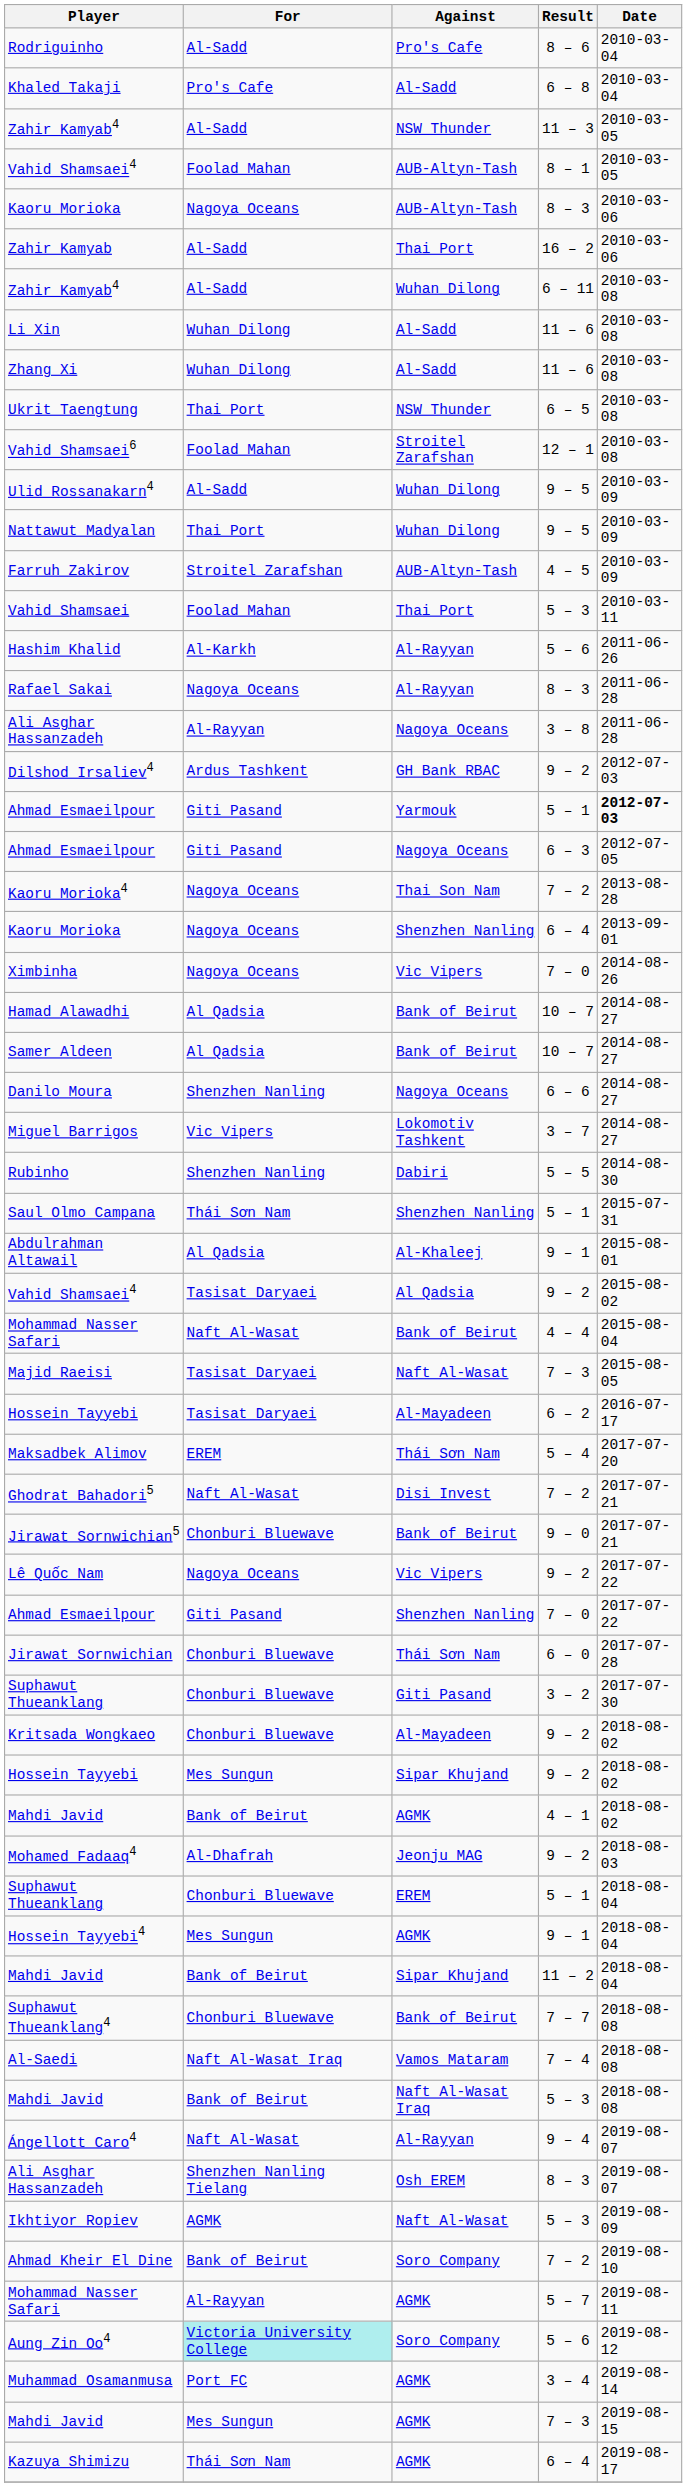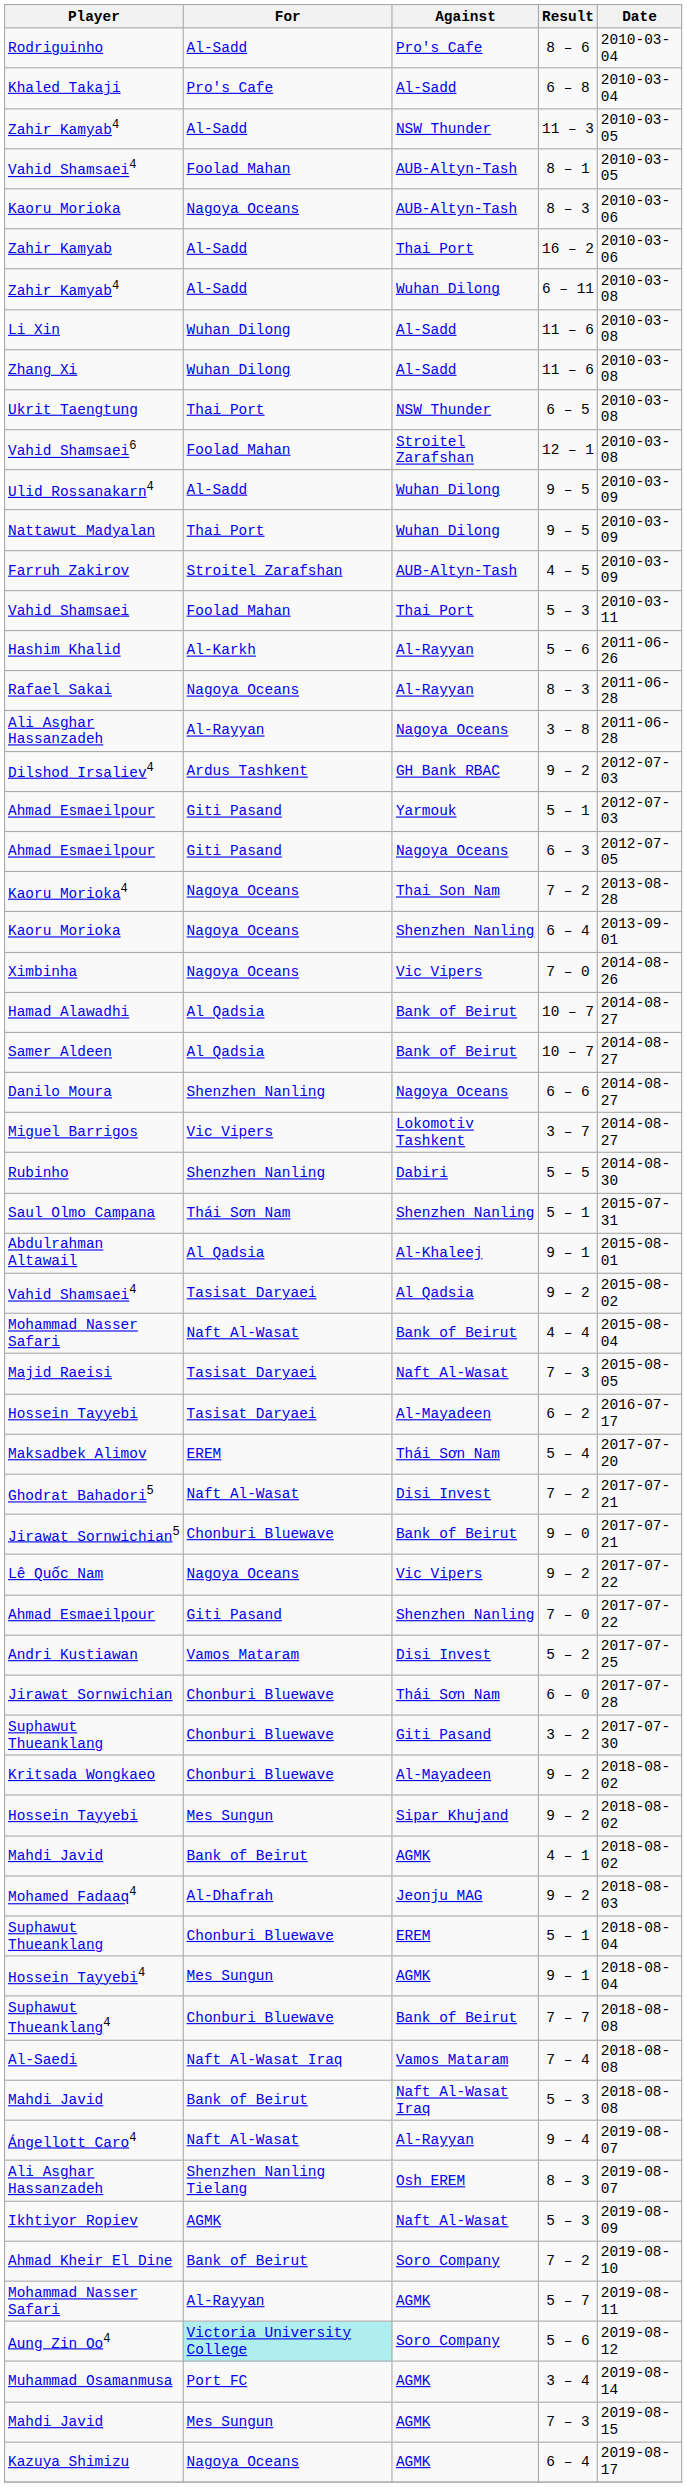Ahmad Esmaeilpour / 5 – 1 | Date: bold -> normal
+ row: Andri Kustiawan | Vamos Mataram | Disi Invest | 5 – 2 | 2017-07-25
- row: Mahdi Javid | Bank of Beirut | Sipar Khujand | 11 – 2 | 2018-08-04
Kazuya Shimizu | For: Thái Sơn Nam -> Nagoya Oceans
